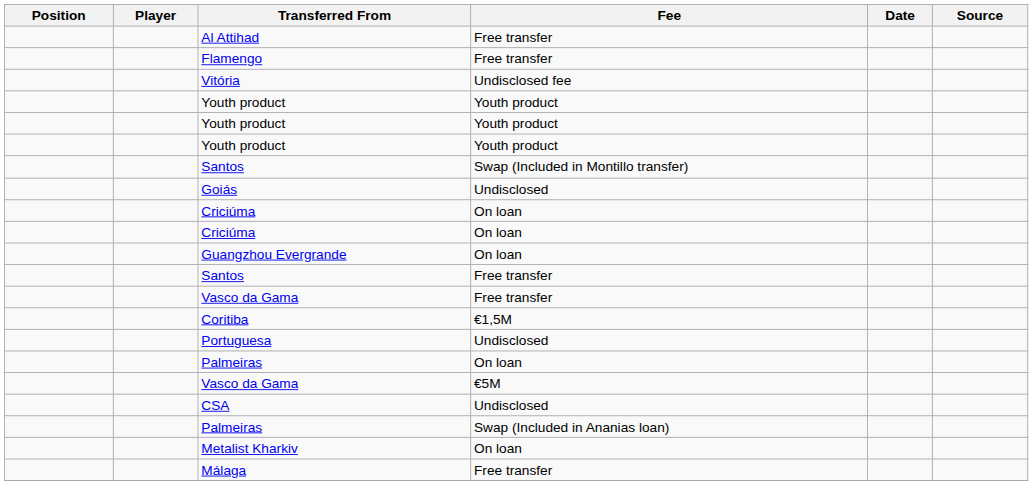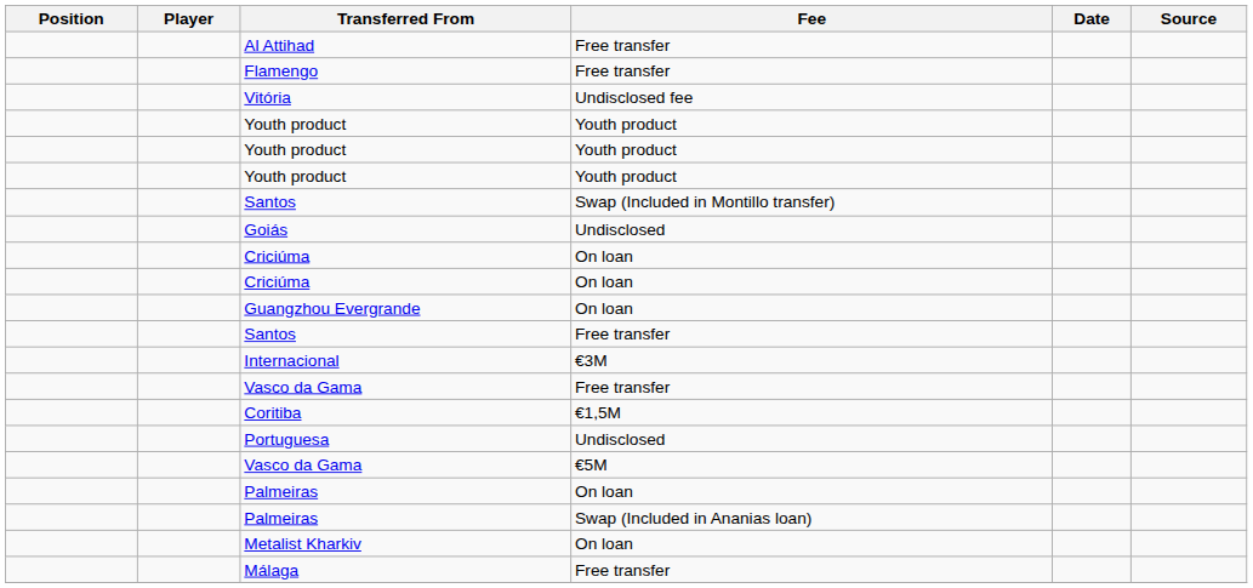+ row: Internacional | €3M
rows swapped: Palmeiras / On loan <-> Vasco da Gama / €5M
- row: CSA | Undisclosed
